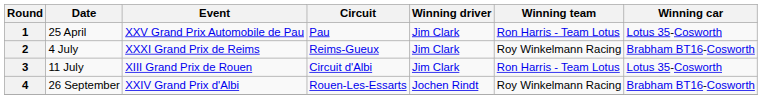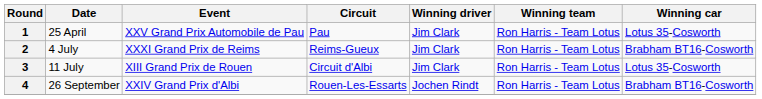2 | Winning team: Roy Winkelmann Racing -> Ron Harris - Team Lotus
4 | Winning team: Roy Winkelmann Racing -> Ron Harris - Team Lotus
